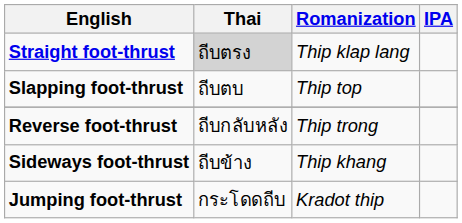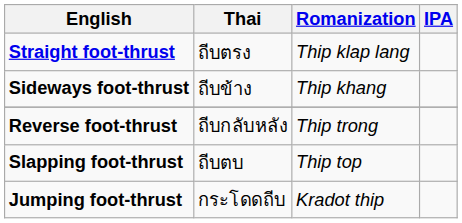Straight foot-thrust | Thai: lightgrey background -> no background
rows swapped: Sideways foot-thrust <-> Slapping foot-thrust
